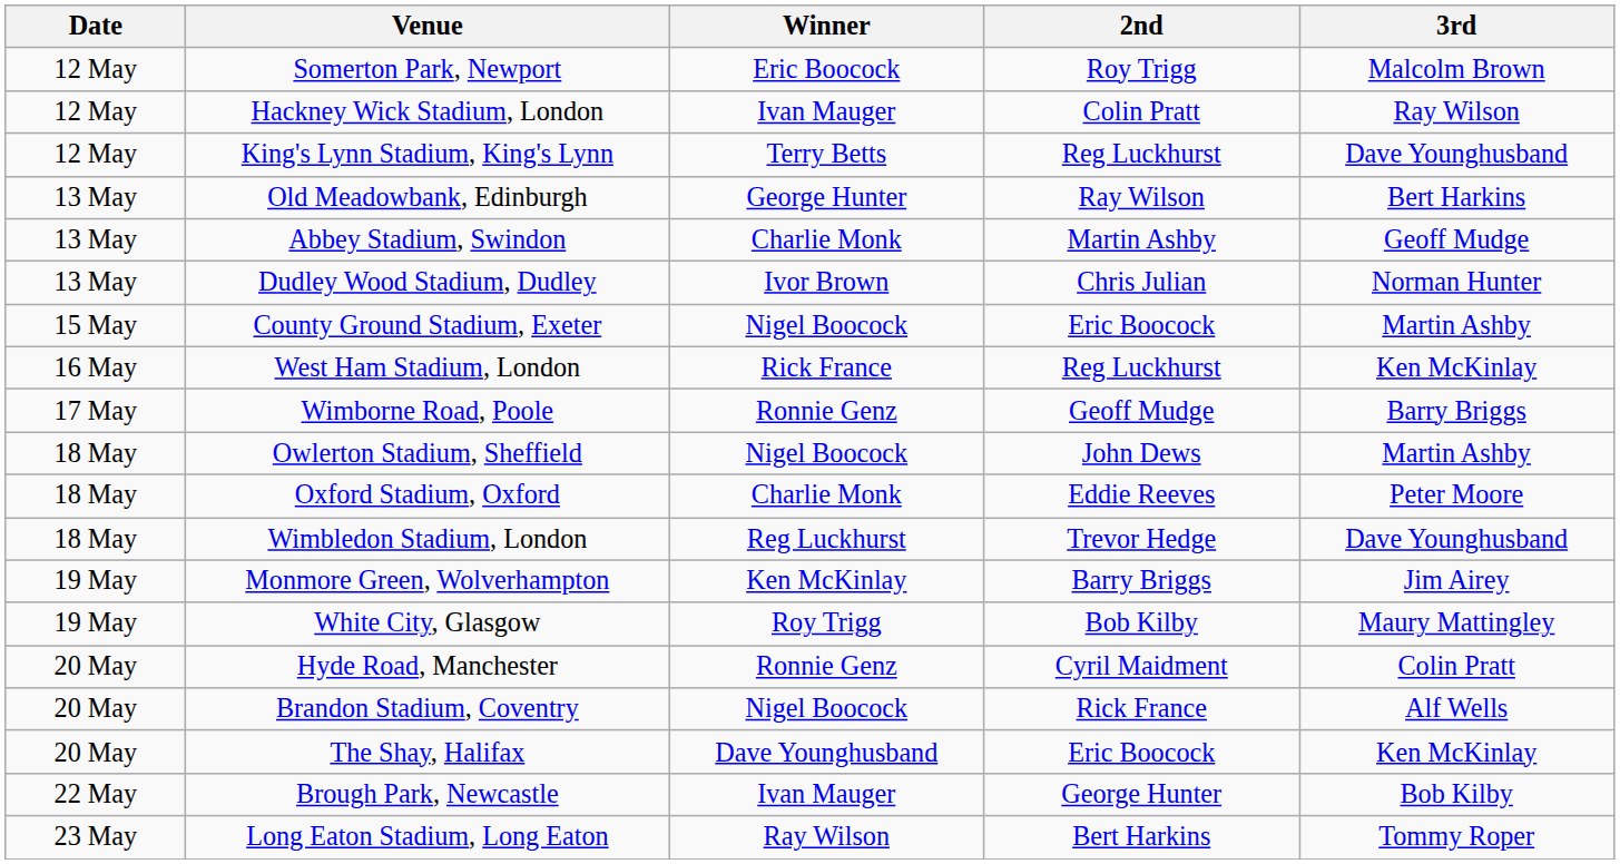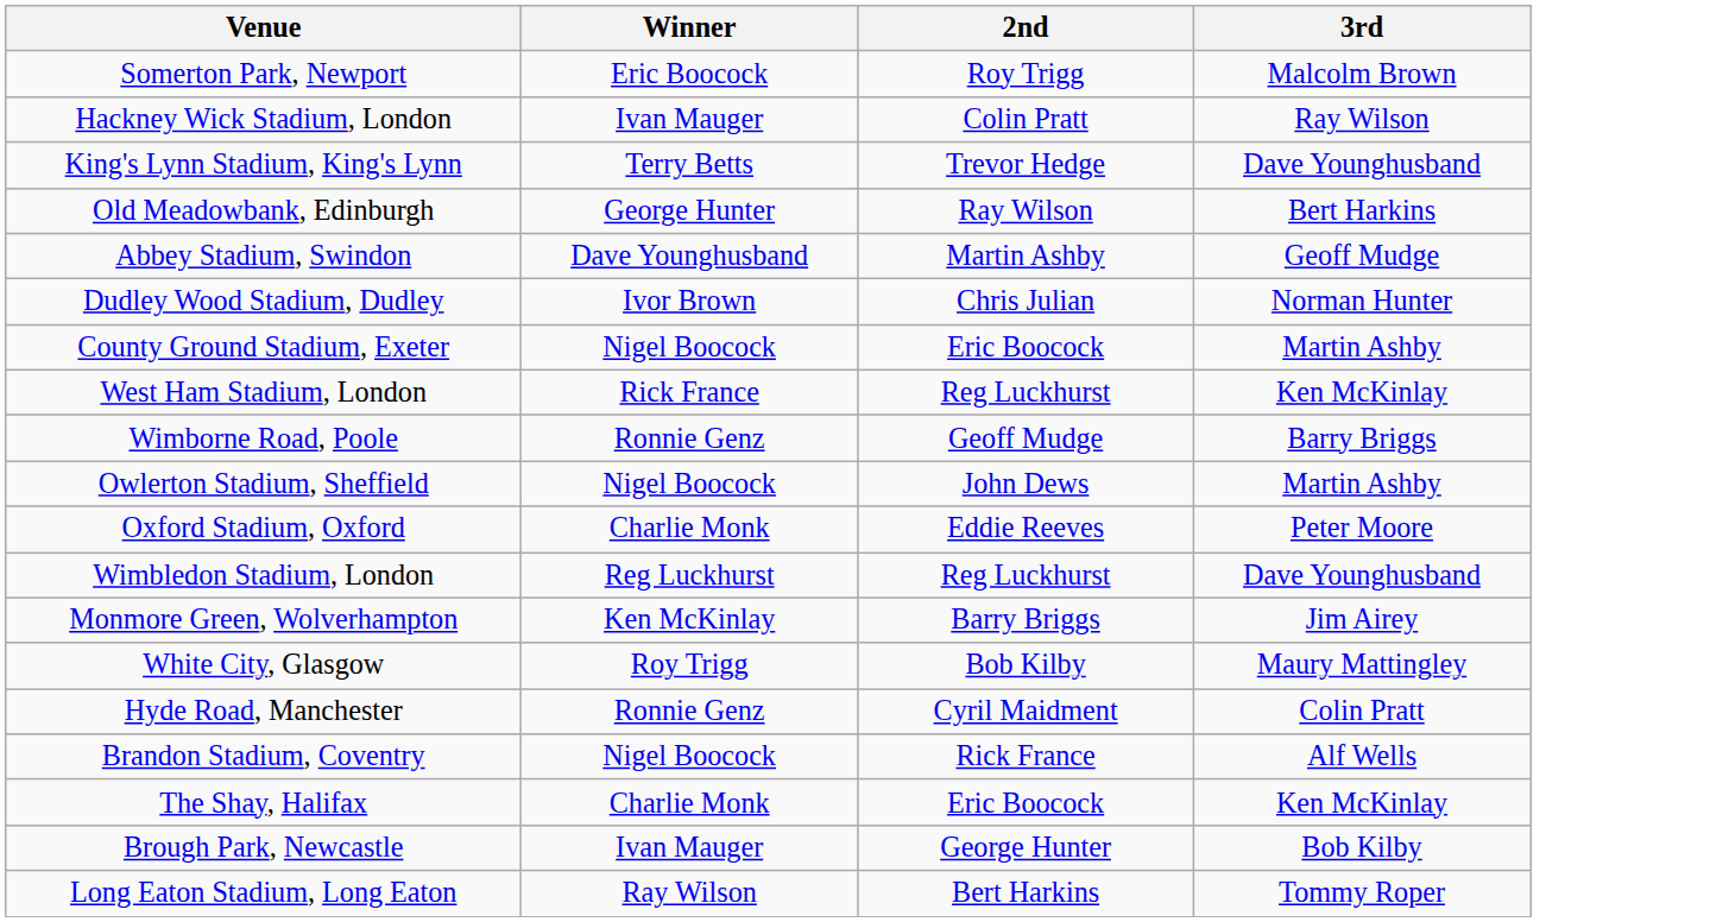- column: Date | 12 May | 12 May | 12 May | 13 May | 13 May | 13 May | 15 May | 16 May | 17 May | 18 May | 18 May | 18 May | 19 May | 19 May | 20 May | 20 May | 20 May | 22 May | 23 May
King's Lynn Stadium, King's Lynn | 2nd: Reg Luckhurst -> Trevor Hedge
Abbey Stadium, Swindon | Winner: Charlie Monk -> Dave Younghusband
Wimbledon Stadium, London | 2nd: Trevor Hedge -> Reg Luckhurst
The Shay, Halifax | Winner: Dave Younghusband -> Charlie Monk
